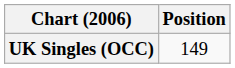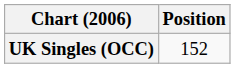UK Singles (OCC) | Position: 149 -> 152
